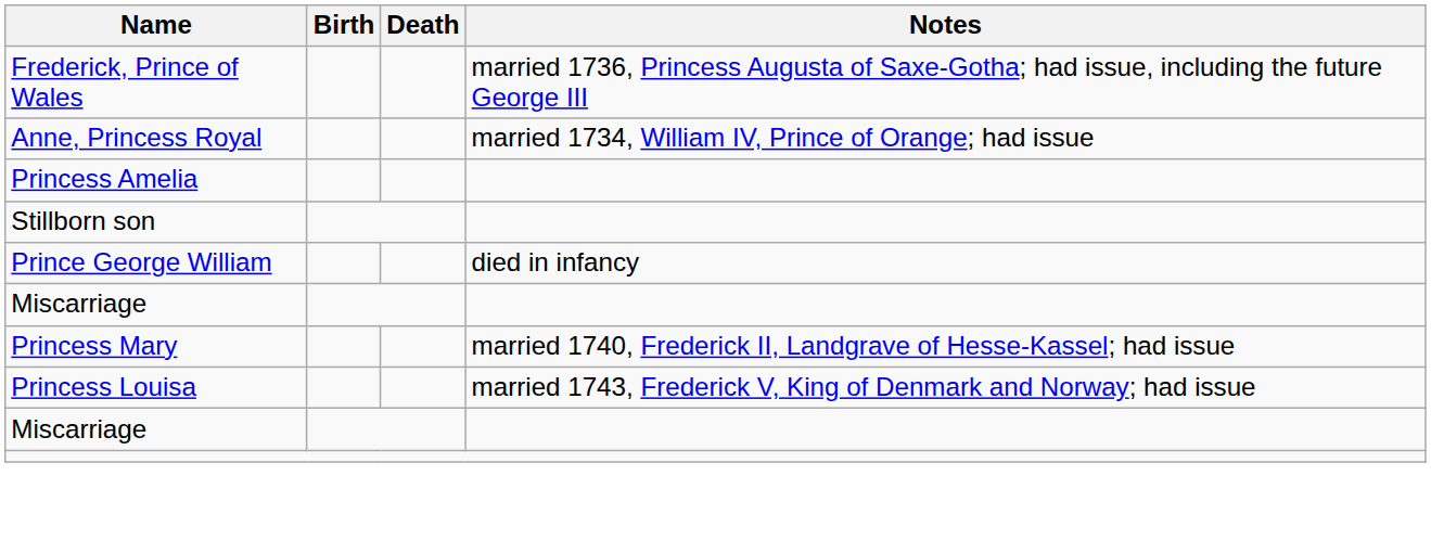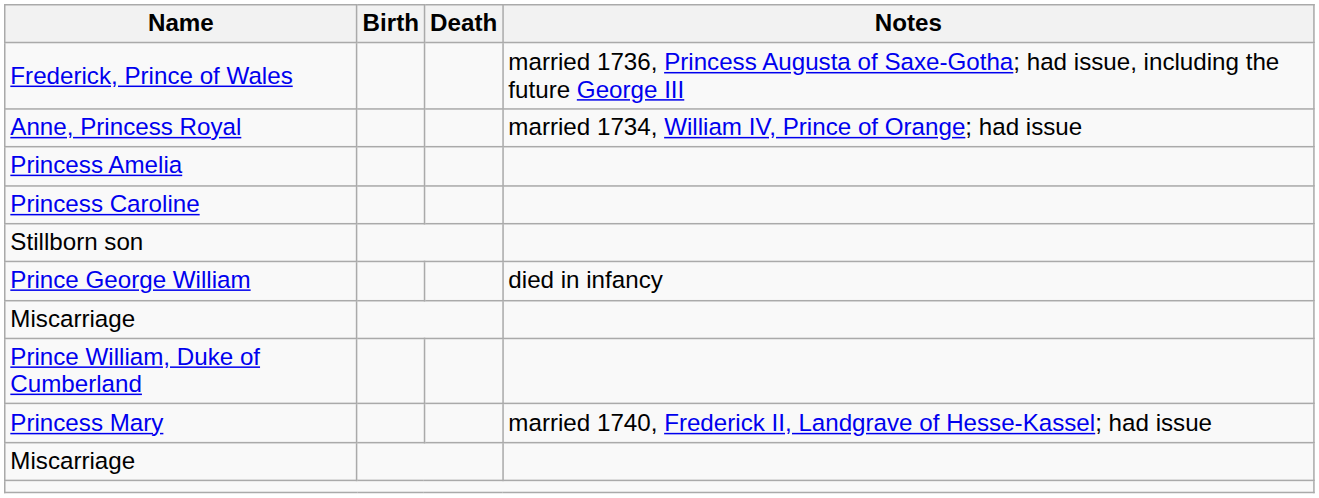+ row: Princess Caroline
+ row: Prince William, Duke of Cumberland
- row: Princess Louisa | married 1743, Frederick V, King of Denmark and Norway; had issue
